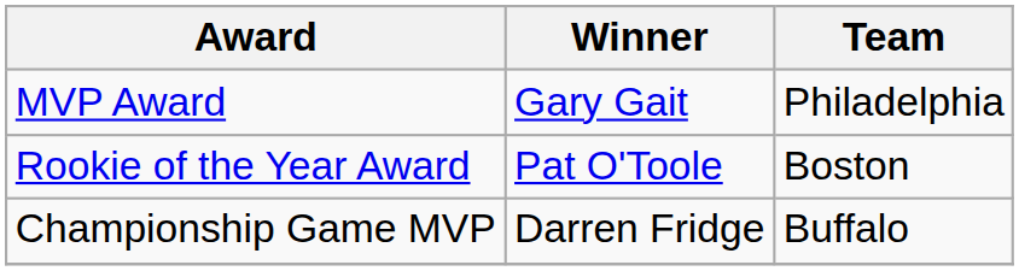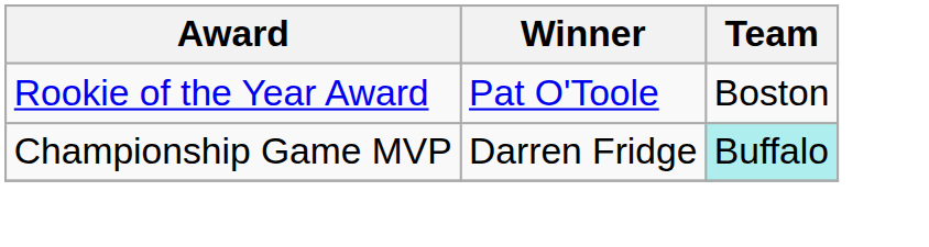- row: MVP Award | Gary Gait | Philadelphia
Championship Game MVP | Team: no background -> paleturquoise background
